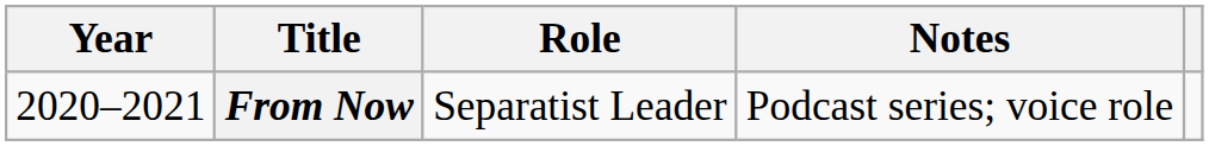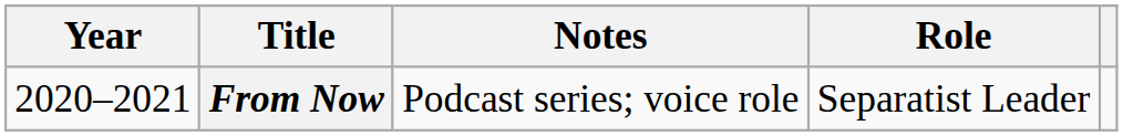columns swapped: Role <-> Notes
